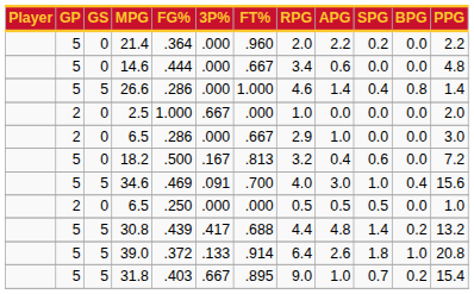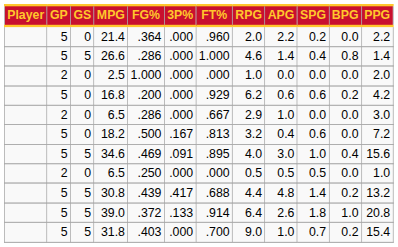- row: 5 | 0 | 14.6 | .444 | .000 | .667 | 3.4 | 0.6 | 0.0 | 0.0 | 4.8
2.5 | 3P%: .667 -> .000
+ row: 5 | 0 | 16.8 | .200 | .000 | .929 | 6.2 | 0.6 | 0.6 | 0.2 | 4.2
34.6 | FT%: .700 -> .895
31.8 | 3P%: .667 -> .000
31.8 | FT%: .895 -> .700
